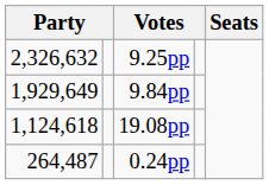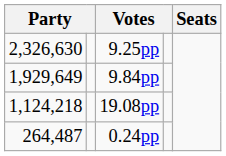9.25pp | column 1: 2,326,632 -> 2,326,630
19.08pp | column 1: 1,124,618 -> 1,124,218
